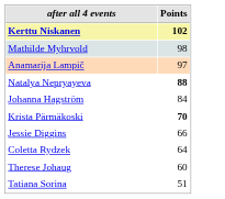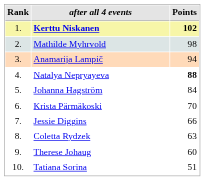+ column: Rank | 1. | 2. | 3. | 4. | 5. | 6. | 7. | 8. | 9. | 10.
Anamarija Lampič | Points: 97 -> 94
Krista Pärmäkoski | Points: bold -> normal
Coletta Rydzek | Points: 64 -> 63
